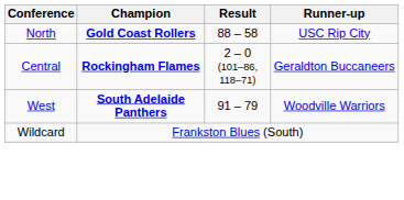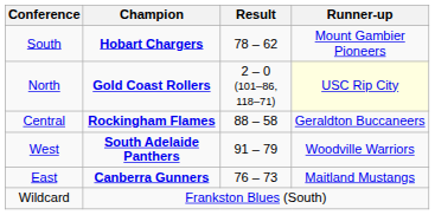+ row: South | Hobart Chargers | 78 – 62 | Mount Gambier Pioneers
North | Result: 88 – 58 -> 2 – 0 (101–86, 118–71)
North | Runner-up: no background -> lightyellow background
Central | Result: 2 – 0 (101–86, 118–71) -> 88 – 58
+ row: East | Canberra Gunners | 76 – 73 | Maitland Mustangs
